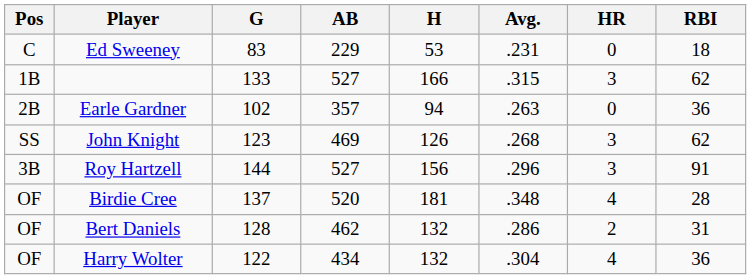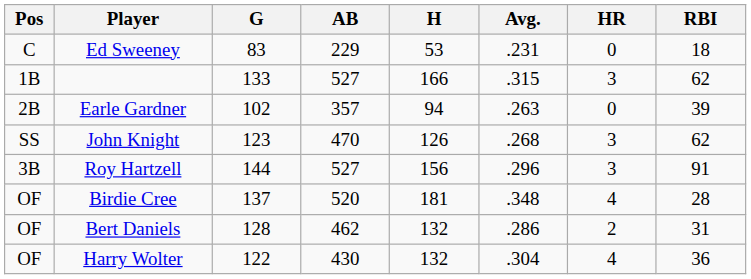Earle Gardner | RBI: 36 -> 39
John Knight | AB: 469 -> 470
Harry Wolter | AB: 434 -> 430
